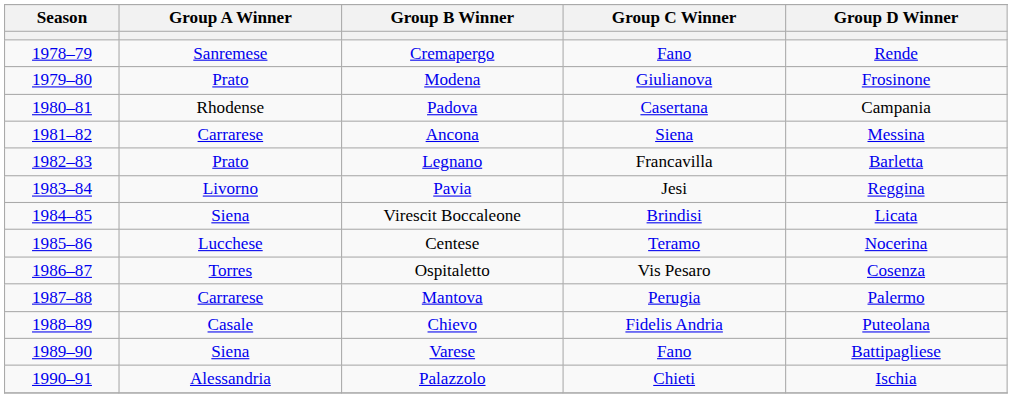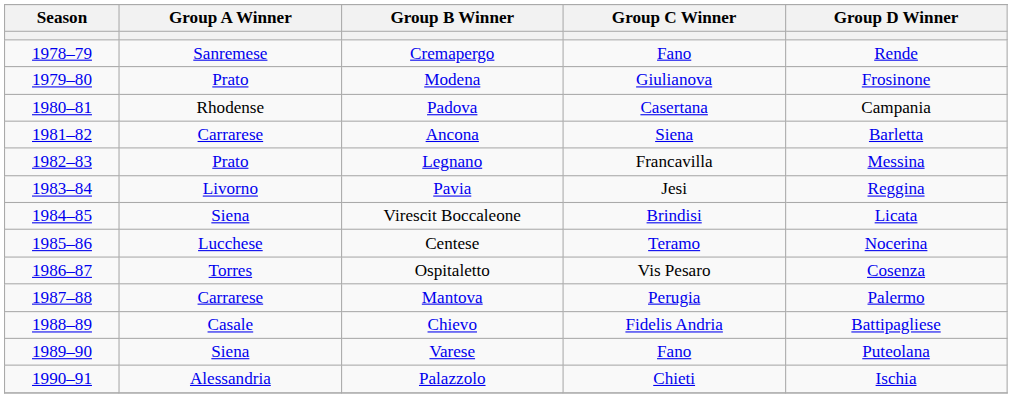Ancona | Group D Winner: Messina -> Barletta
Legnano | Group D Winner: Barletta -> Messina
Chievo | Group D Winner: Puteolana -> Battipagliese
Varese | Group D Winner: Battipagliese -> Puteolana
